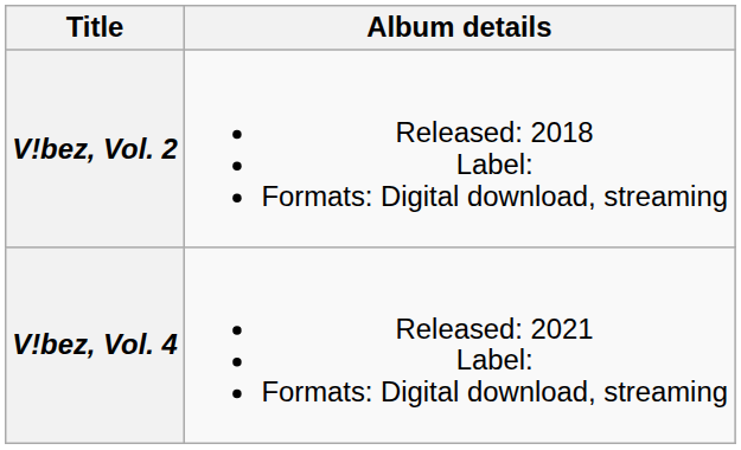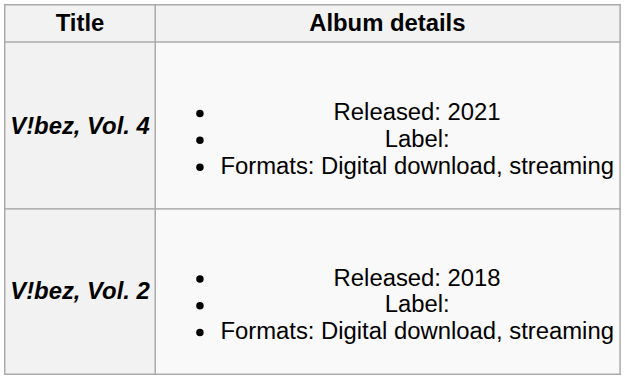rows swapped: V!bez, Vol. 2 <-> V!bez, Vol. 4
